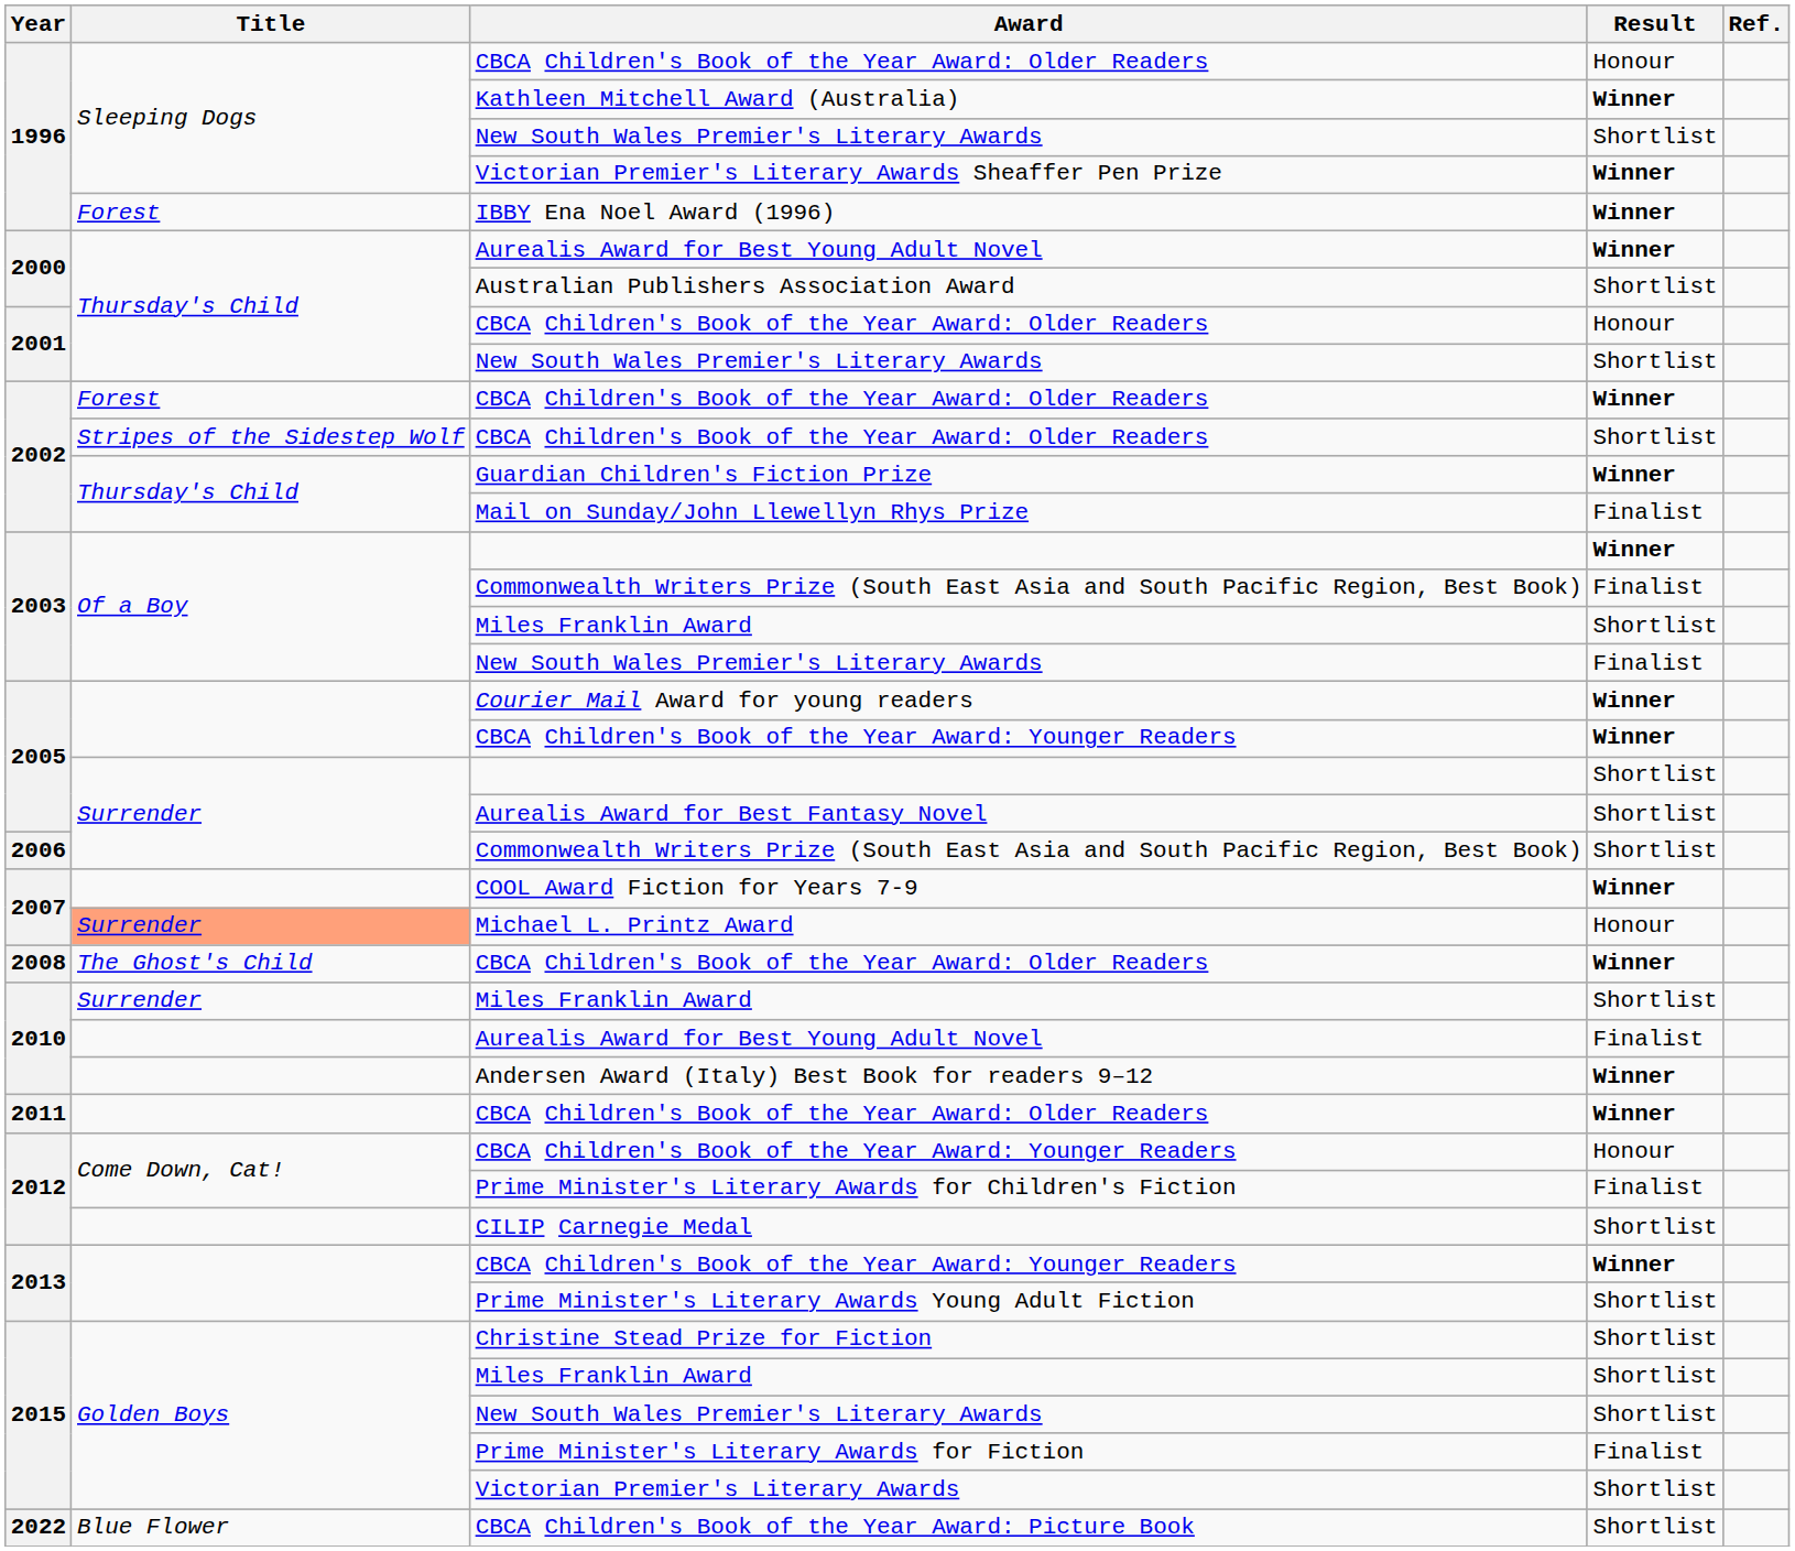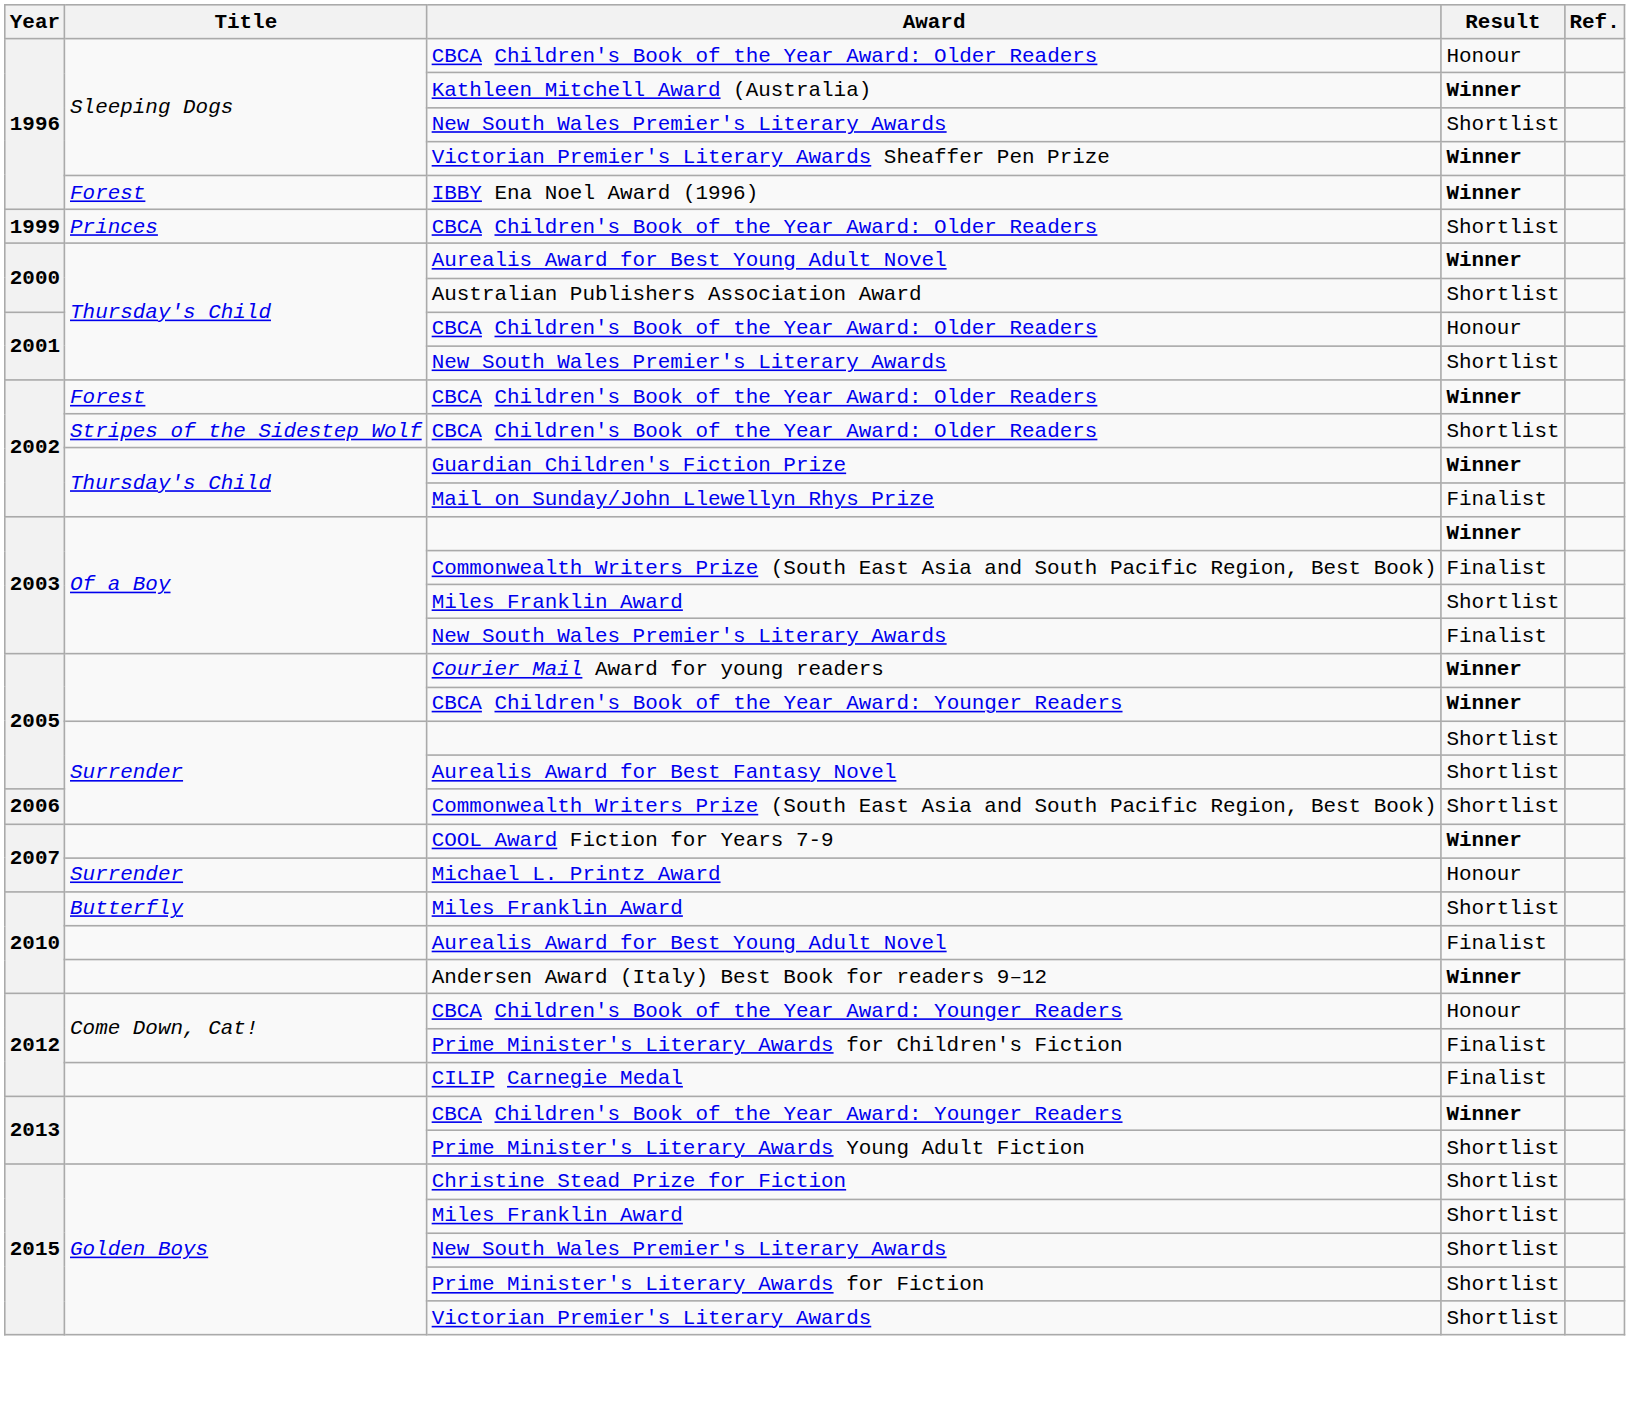+ row: 1999 | Princes | CBCA Children's Book of the Year Award: Older Readers | Shortlist
Michael L. Printz Award | Title: lightsalmon background -> no background
- row: 2008 | The Ghost's Child | CBCA Children's Book of the Year Award: Older Readers | Winner
2010 / Miles Franklin Award | Title: Surrender -> Butterfly
- row: 2011 | CBCA Children's Book of the Year Award: Older Readers | Winner
CILIP Carnegie Medal | Result: Shortlist -> Finalist
Prime Minister's Literary Awards for Fiction | Result: Finalist -> Shortlist
- row: 2022 | Blue Flower | CBCA Children's Book of the Year Award: Picture Book | Shortlist
